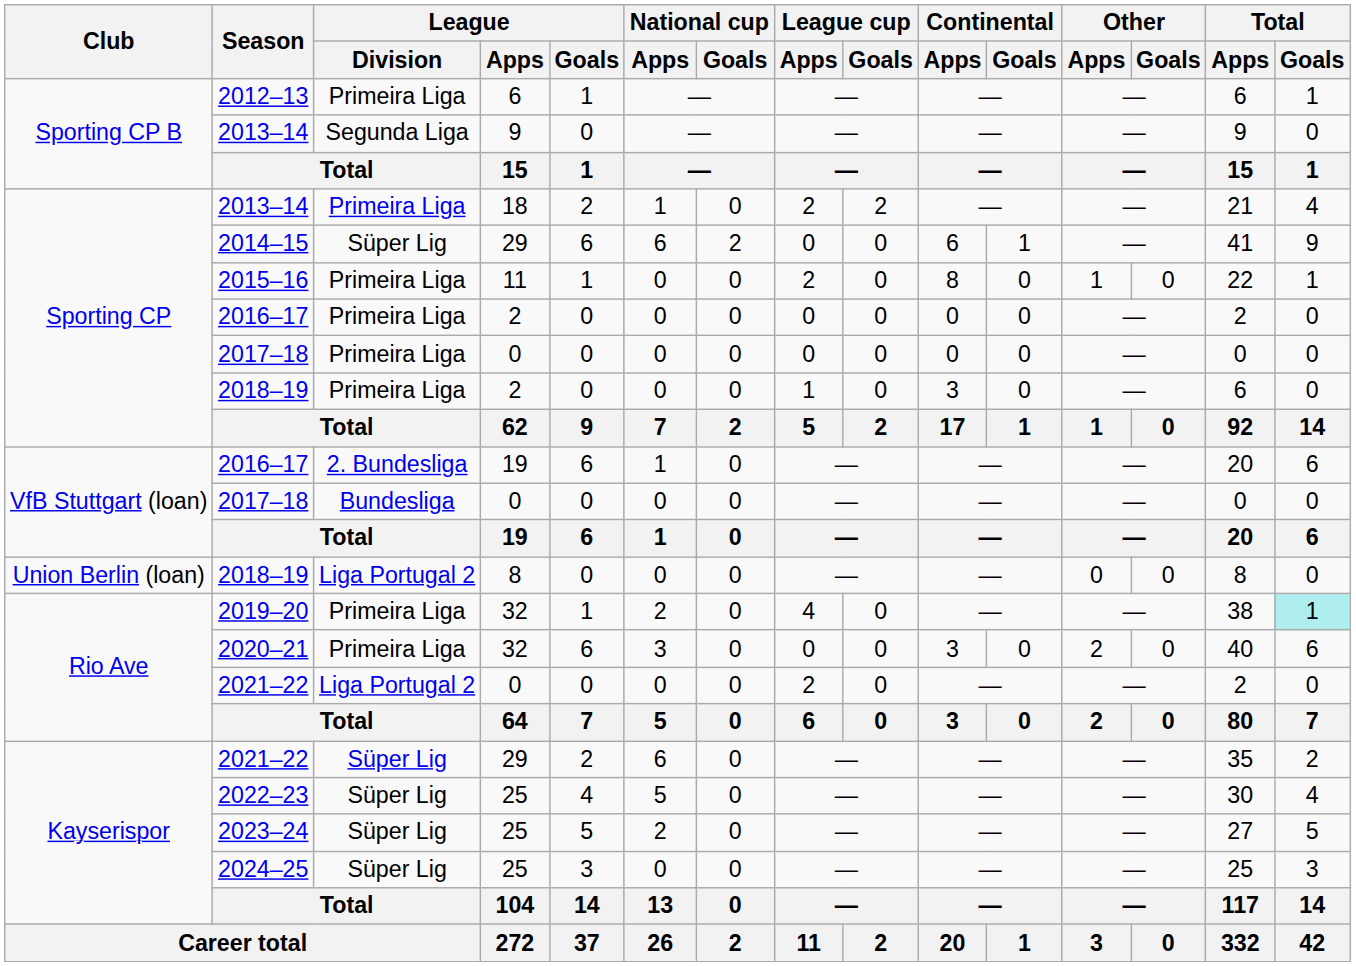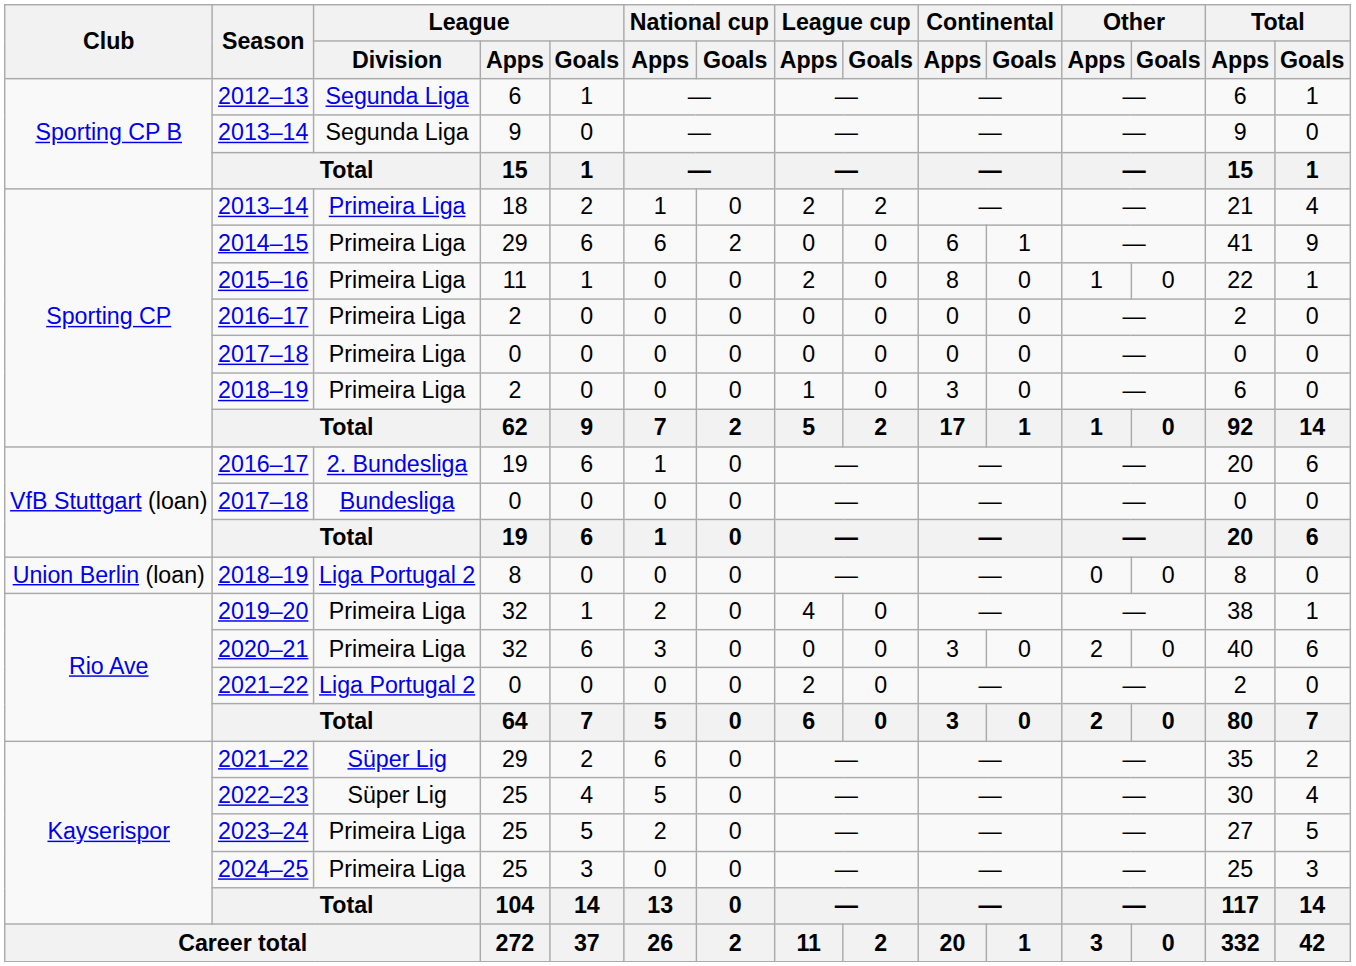2012–13 | League / Division: Primeira Liga -> Segunda Liga
2014–15 | League / Division: Süper Lig -> Primeira Liga
2019–20 | Total / Goals: paleturquoise background -> no background
2023–24 | League / Division: Süper Lig -> Primeira Liga
2024–25 | League / Division: Süper Lig -> Primeira Liga
